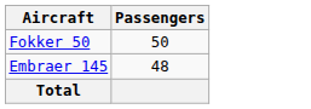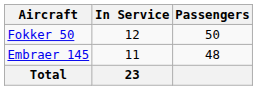+ column: In Service | 12 | 11 | 23
